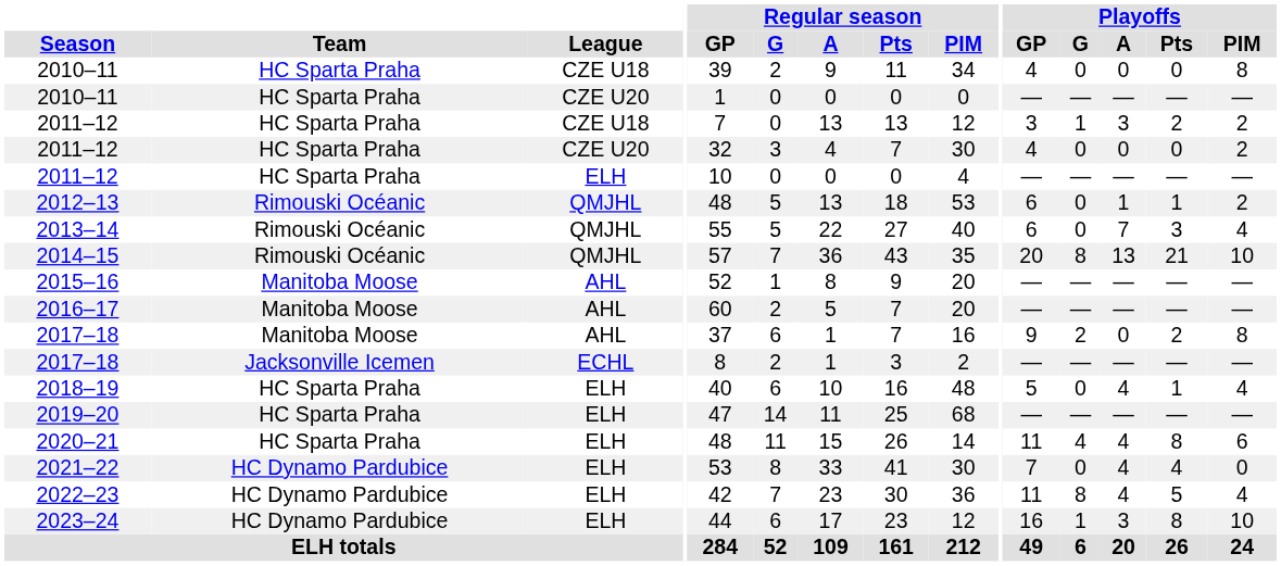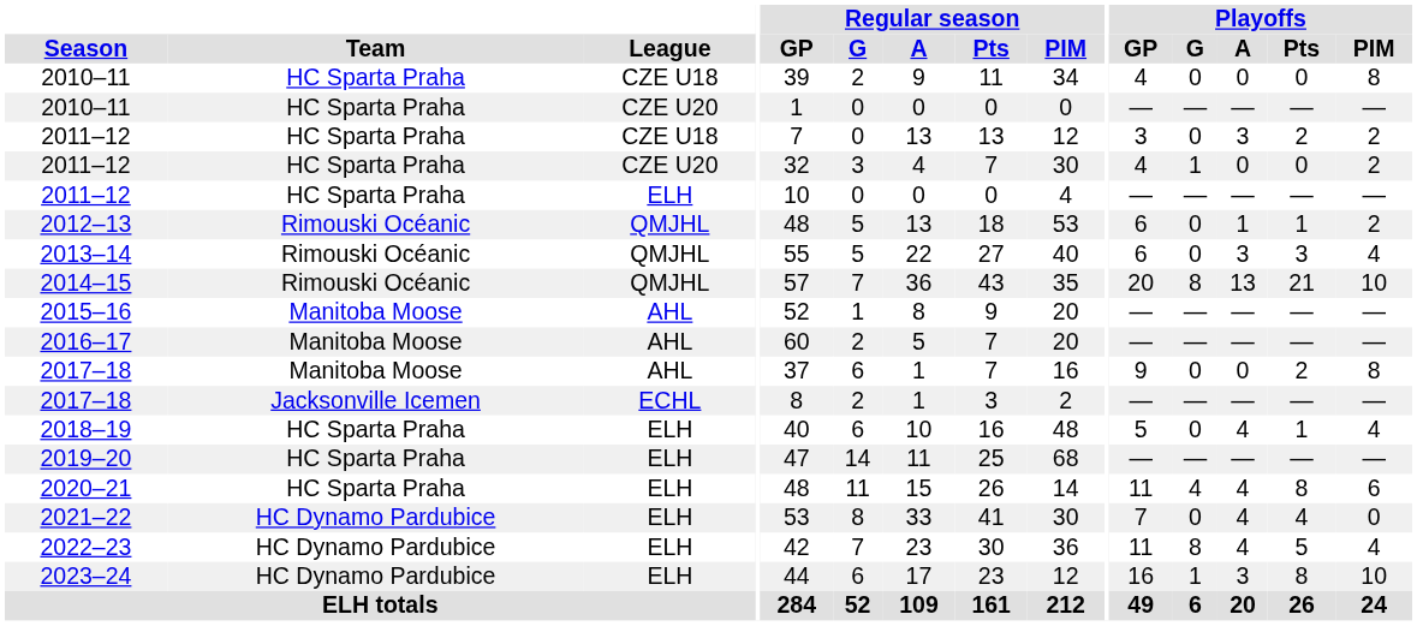2011–12 / CZE U18 | Playoffs / G: 1 -> 0
2011–12 / CZE U20 | Playoffs / G: 0 -> 1
2013–14 | Playoffs / A: 7 -> 3
2017–18 / AHL | Playoffs / G: 2 -> 0
